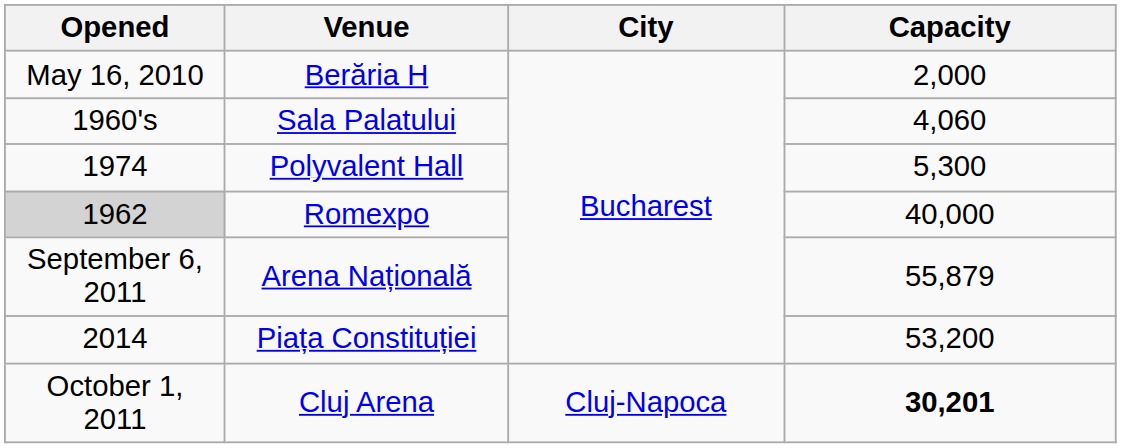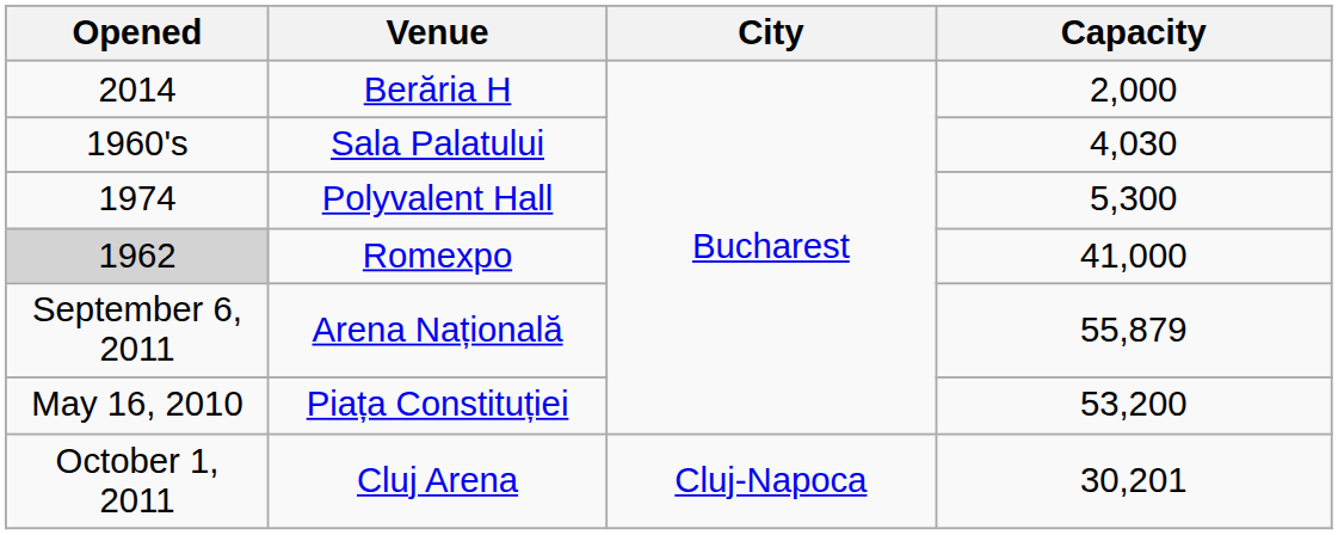Berăria H | Opened: May 16, 2010 -> 2014
Sala Palatului | Capacity: 4,060 -> 4,030
Romexpo | Capacity: 40,000 -> 41,000
Piața Constituției | Opened: 2014 -> May 16, 2010
Cluj Arena | Capacity: bold -> normal
